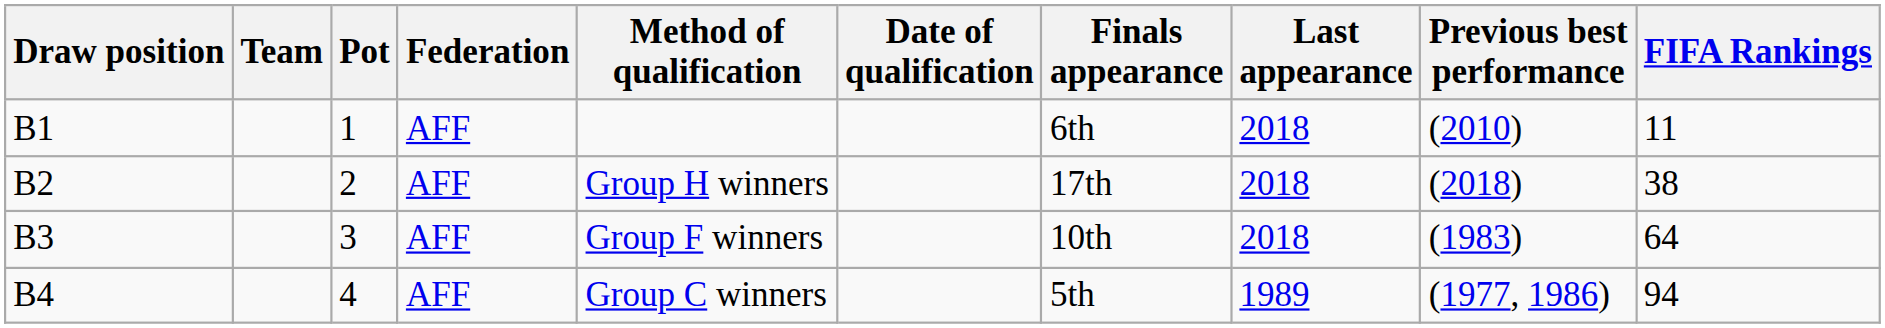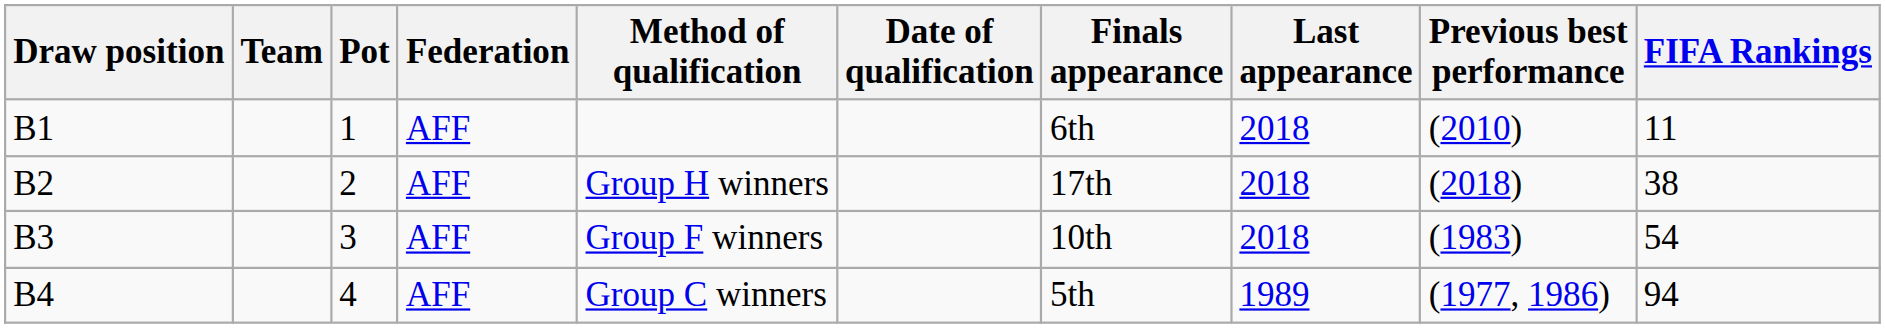B3 | FIFA Rankings: 64 -> 54
